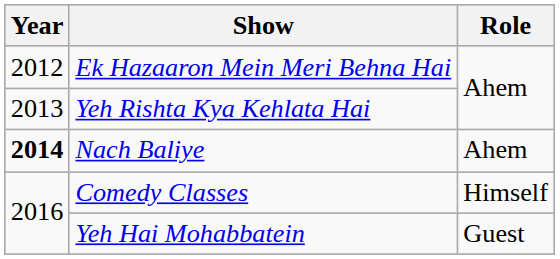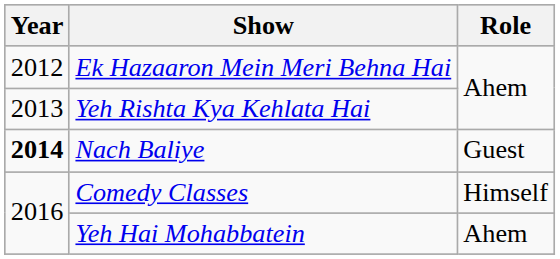Nach Baliye | Role: Ahem -> Guest
Yeh Hai Mohabbatein | Role: Guest -> Ahem
